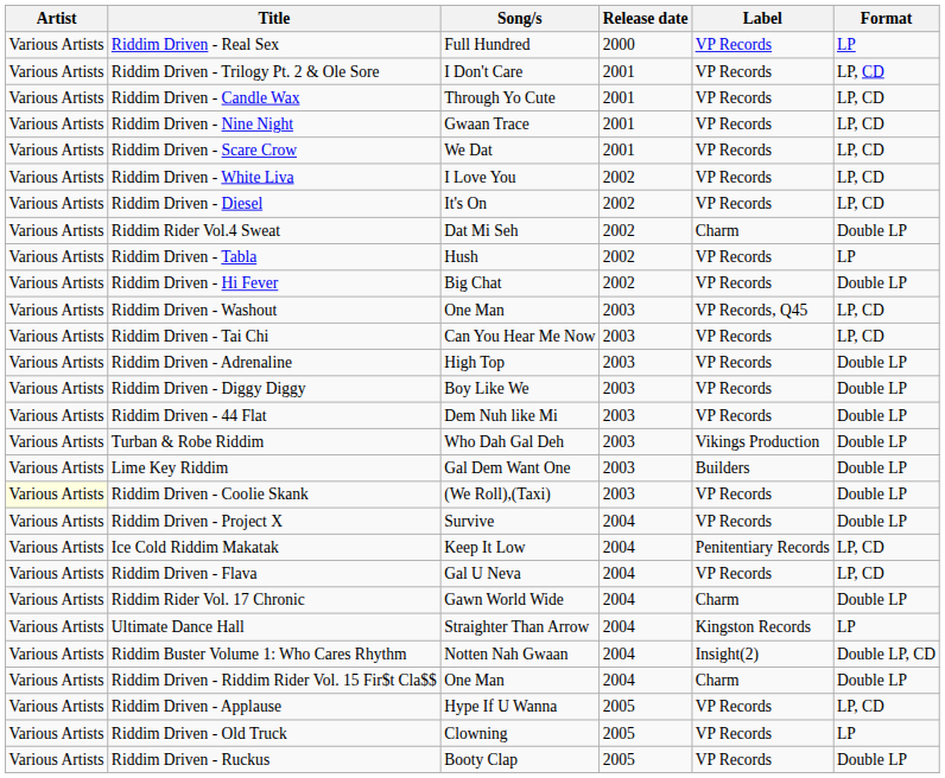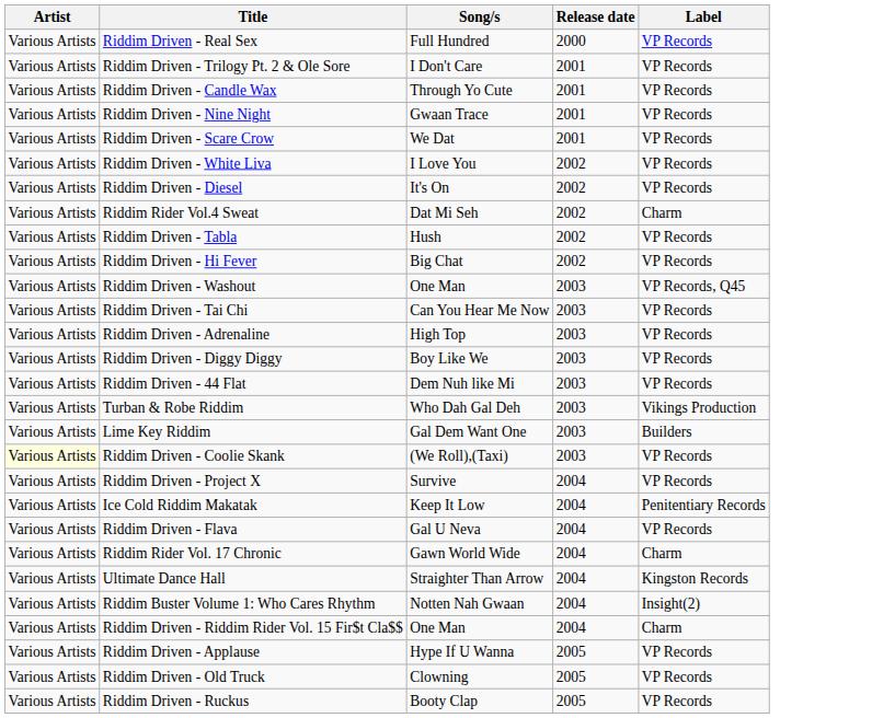- column: Format | LP | LP, CD | LP, CD | LP, CD | LP, CD | LP, CD | LP, CD | Double LP | LP | Double LP | LP, CD | LP, CD | Double LP | Double LP | Double LP | Double LP | Double LP | Double LP | Double LP | LP, CD | LP, CD | Double LP | LP | Double LP, CD | Double LP | LP, CD | LP | Double LP
